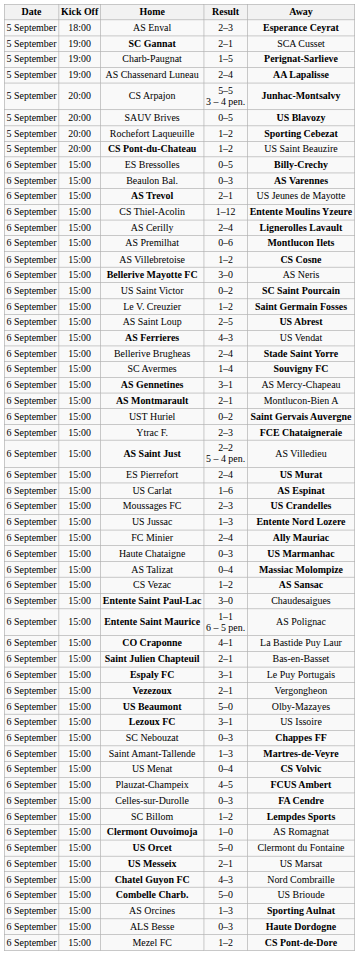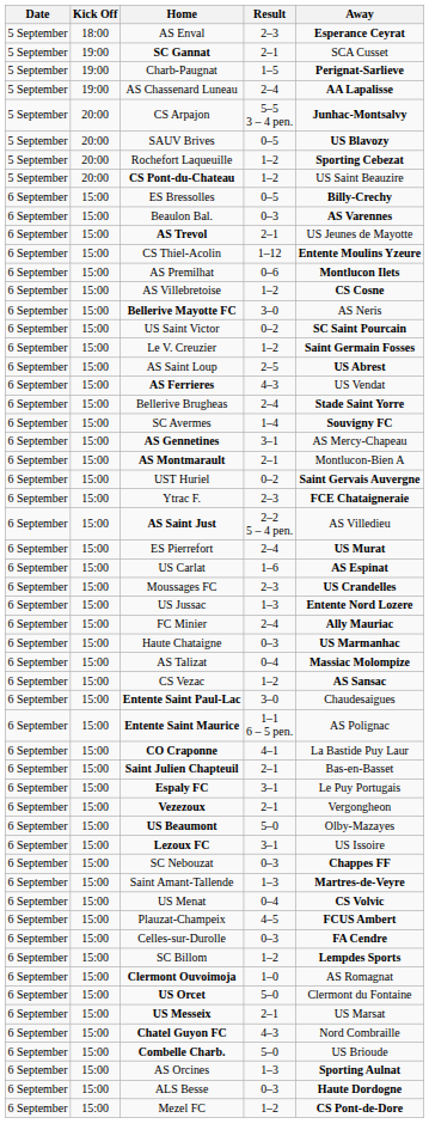- row: 6 September | 15:00 | AS Cerilly | 2–4 | Lignerolles Lavault
